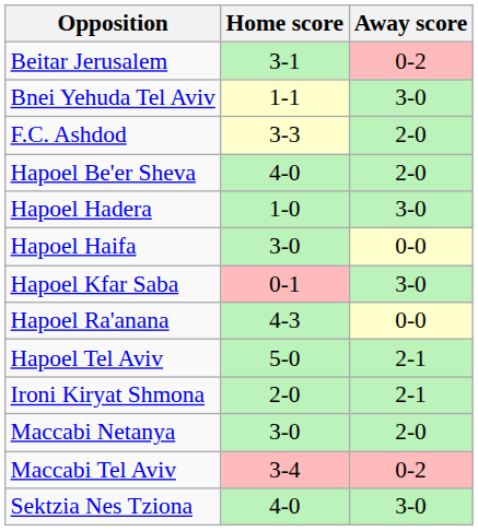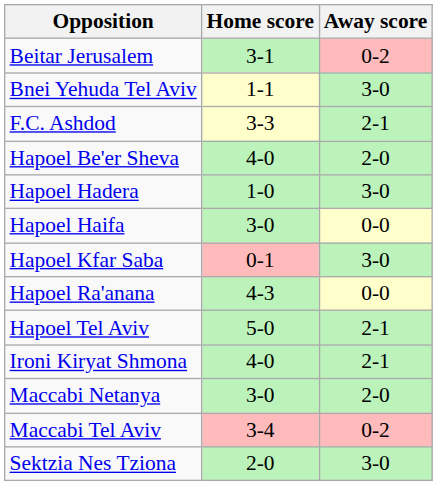F.C. Ashdod | Away score: 2-0 -> 2-1
Ironi Kiryat Shmona | Home score: 2-0 -> 4-0
Sektzia Nes Tziona | Home score: 4-0 -> 2-0
